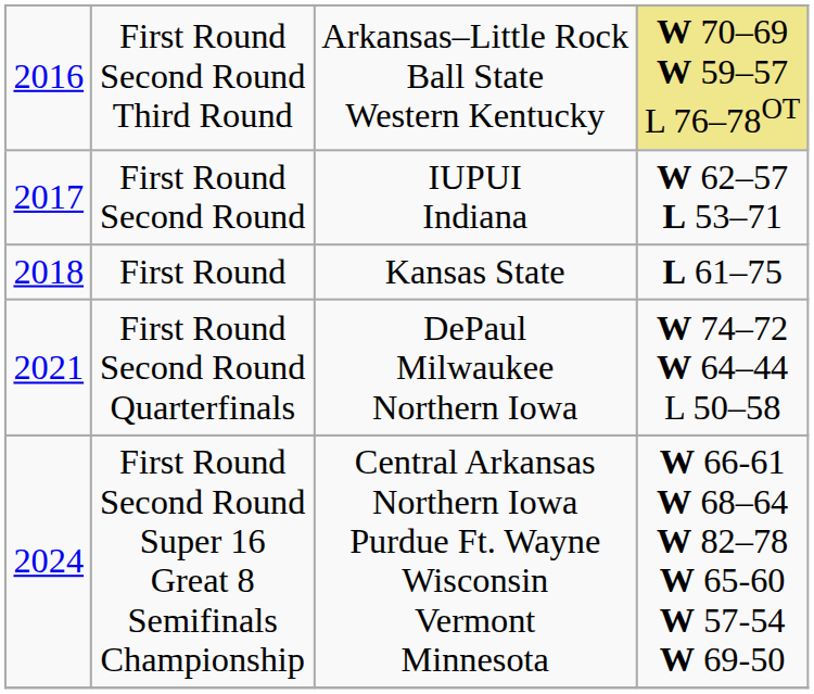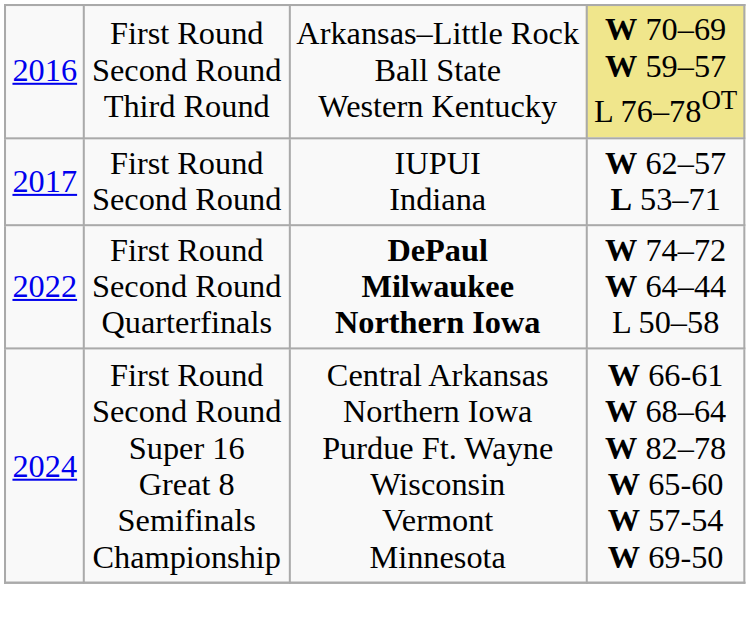- row: 2018 | First Round | Kansas State | L 61–75
First Round Second Round Quarterfinals | column 1: 2021 -> 2022
First Round Second Round Quarterfinals | column 3: normal -> bold
